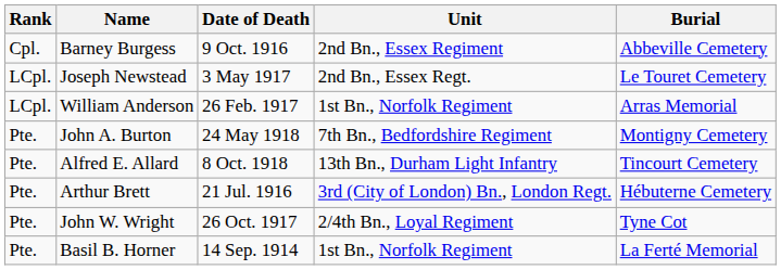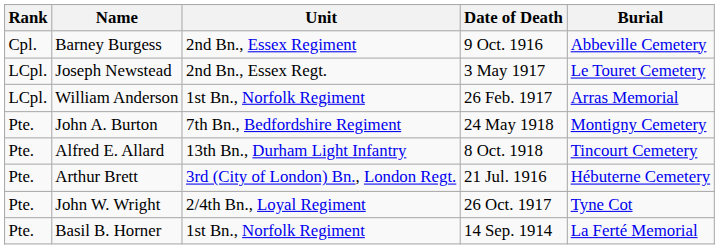columns swapped: Unit <-> Date of Death
